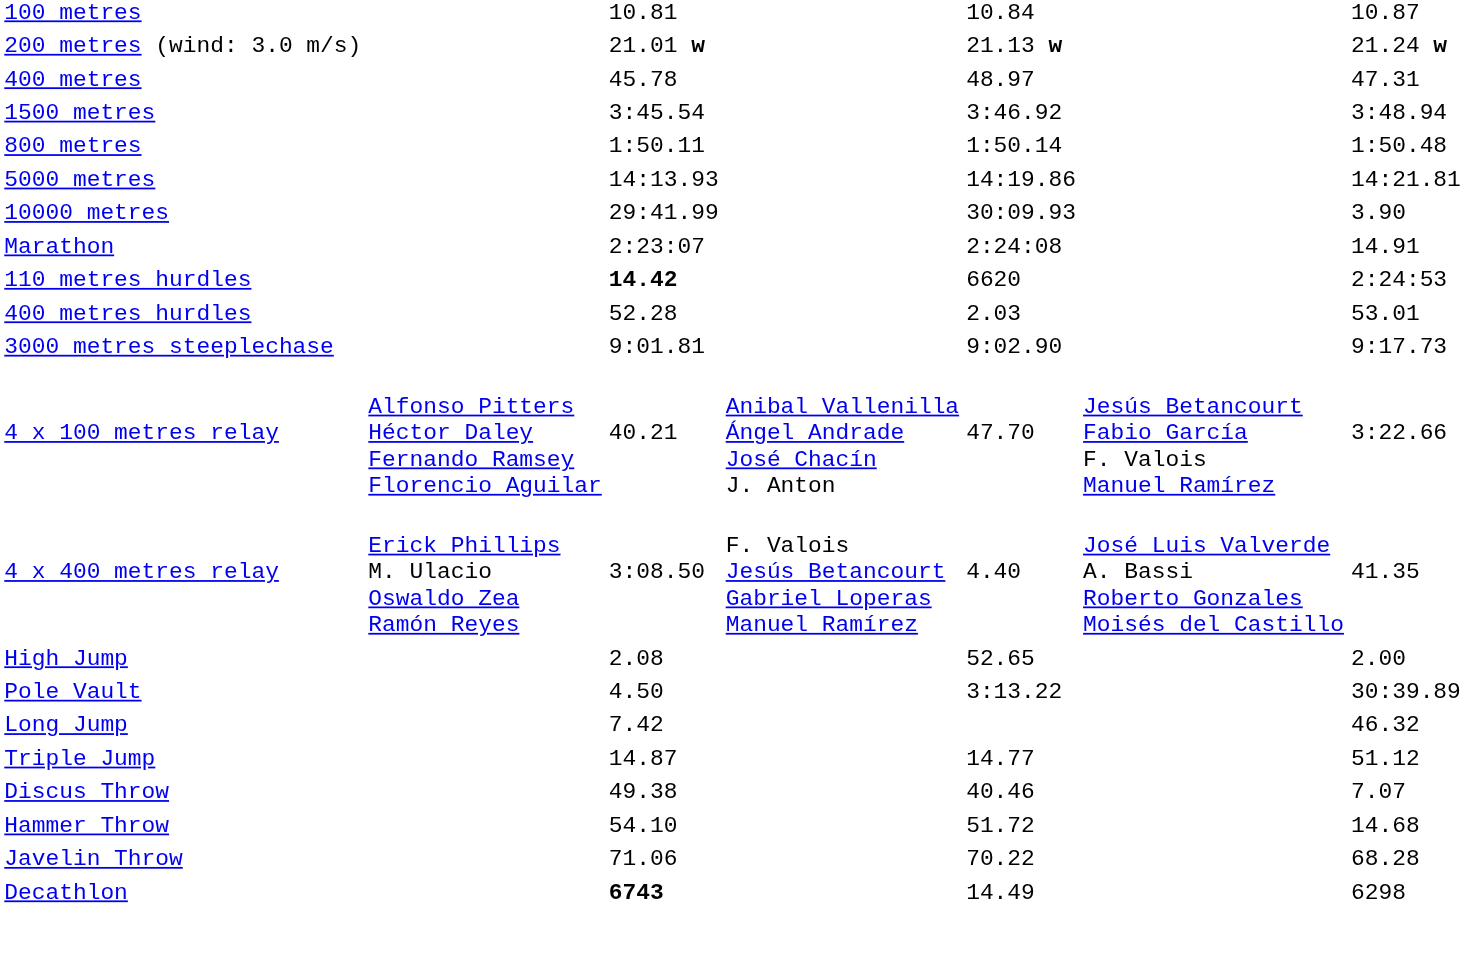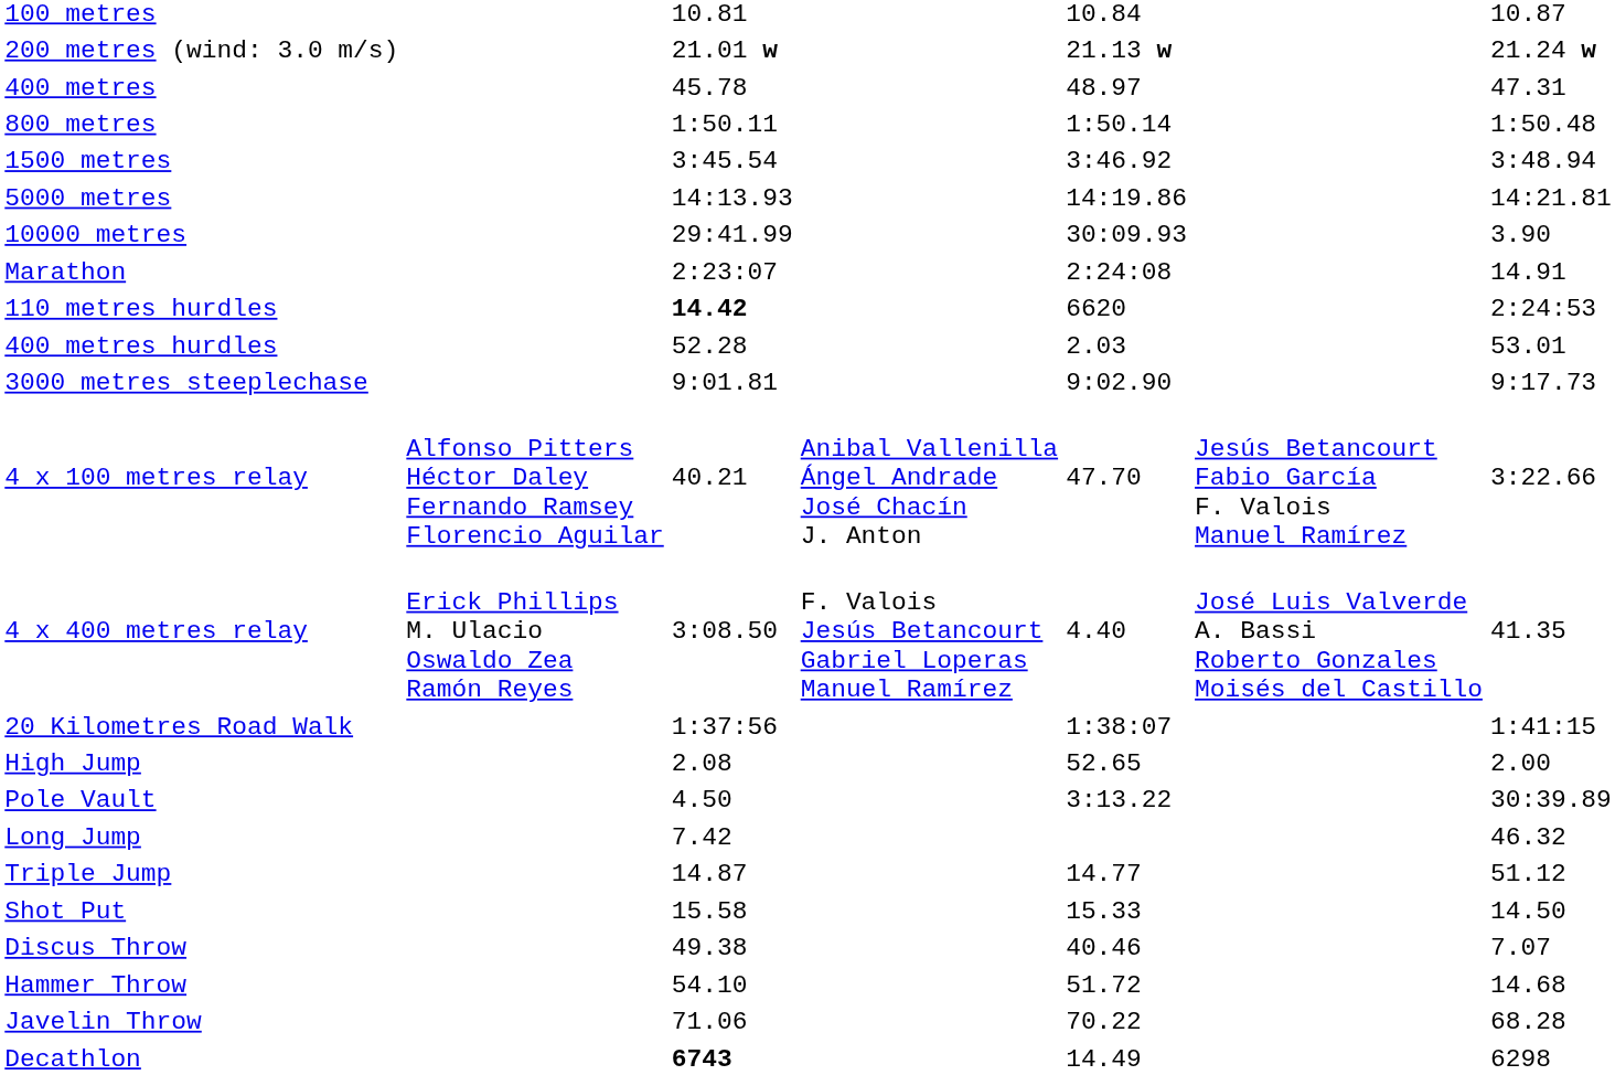rows swapped: 800 metres <-> 1500 metres
+ row: 20 Kilometres Road Walk | 1:37:56 | 1:38:07 | 1:41:15
+ row: Shot Put | 15.58 | 15.33 | 14.50
